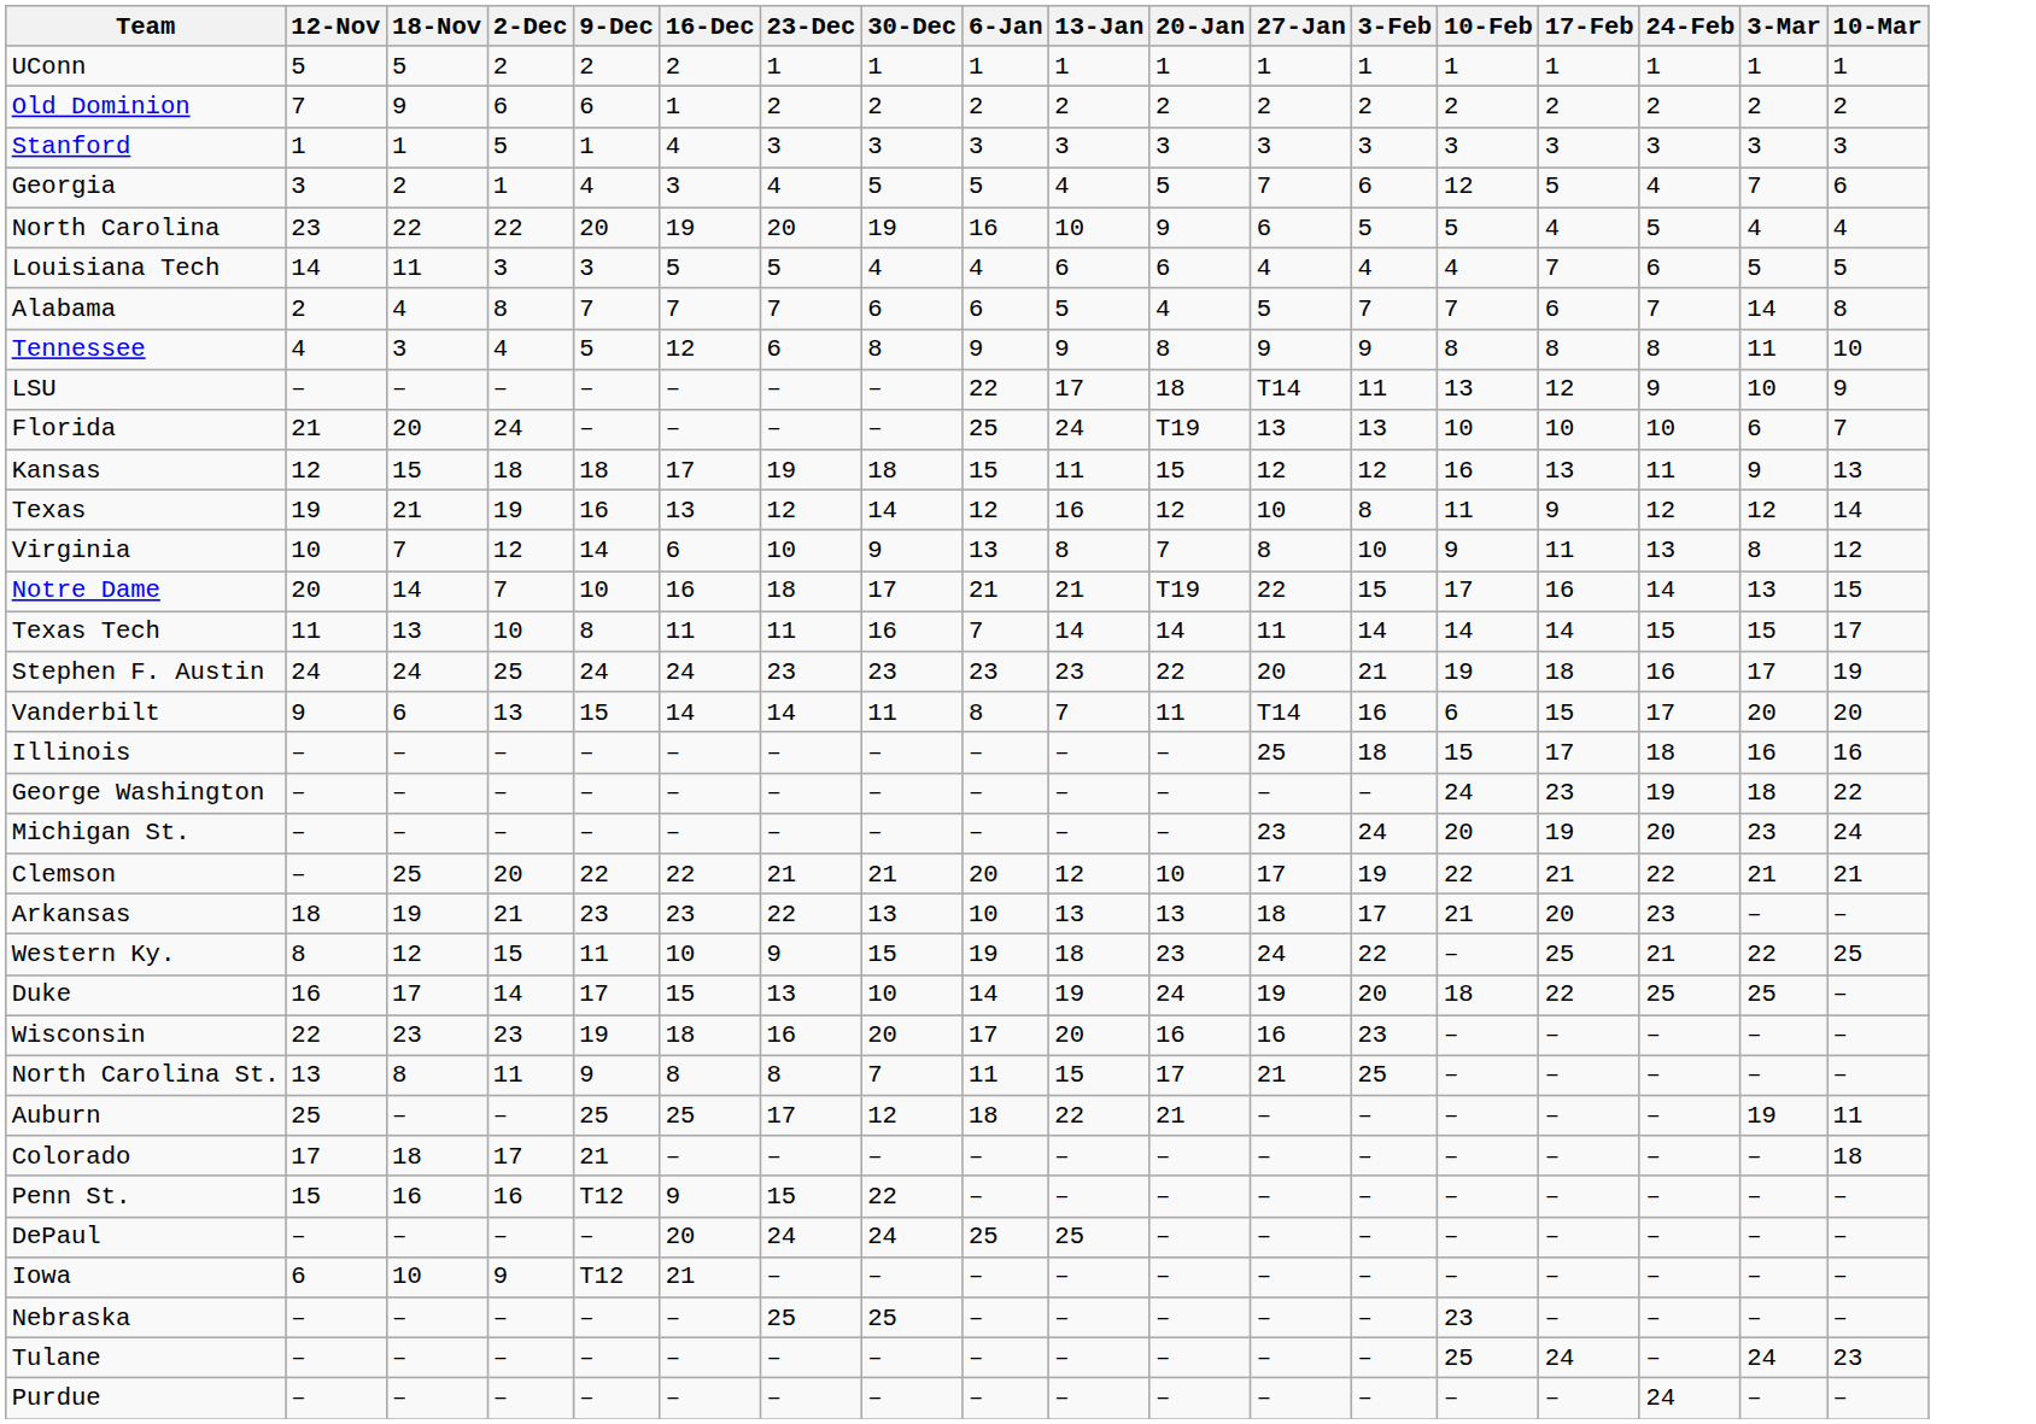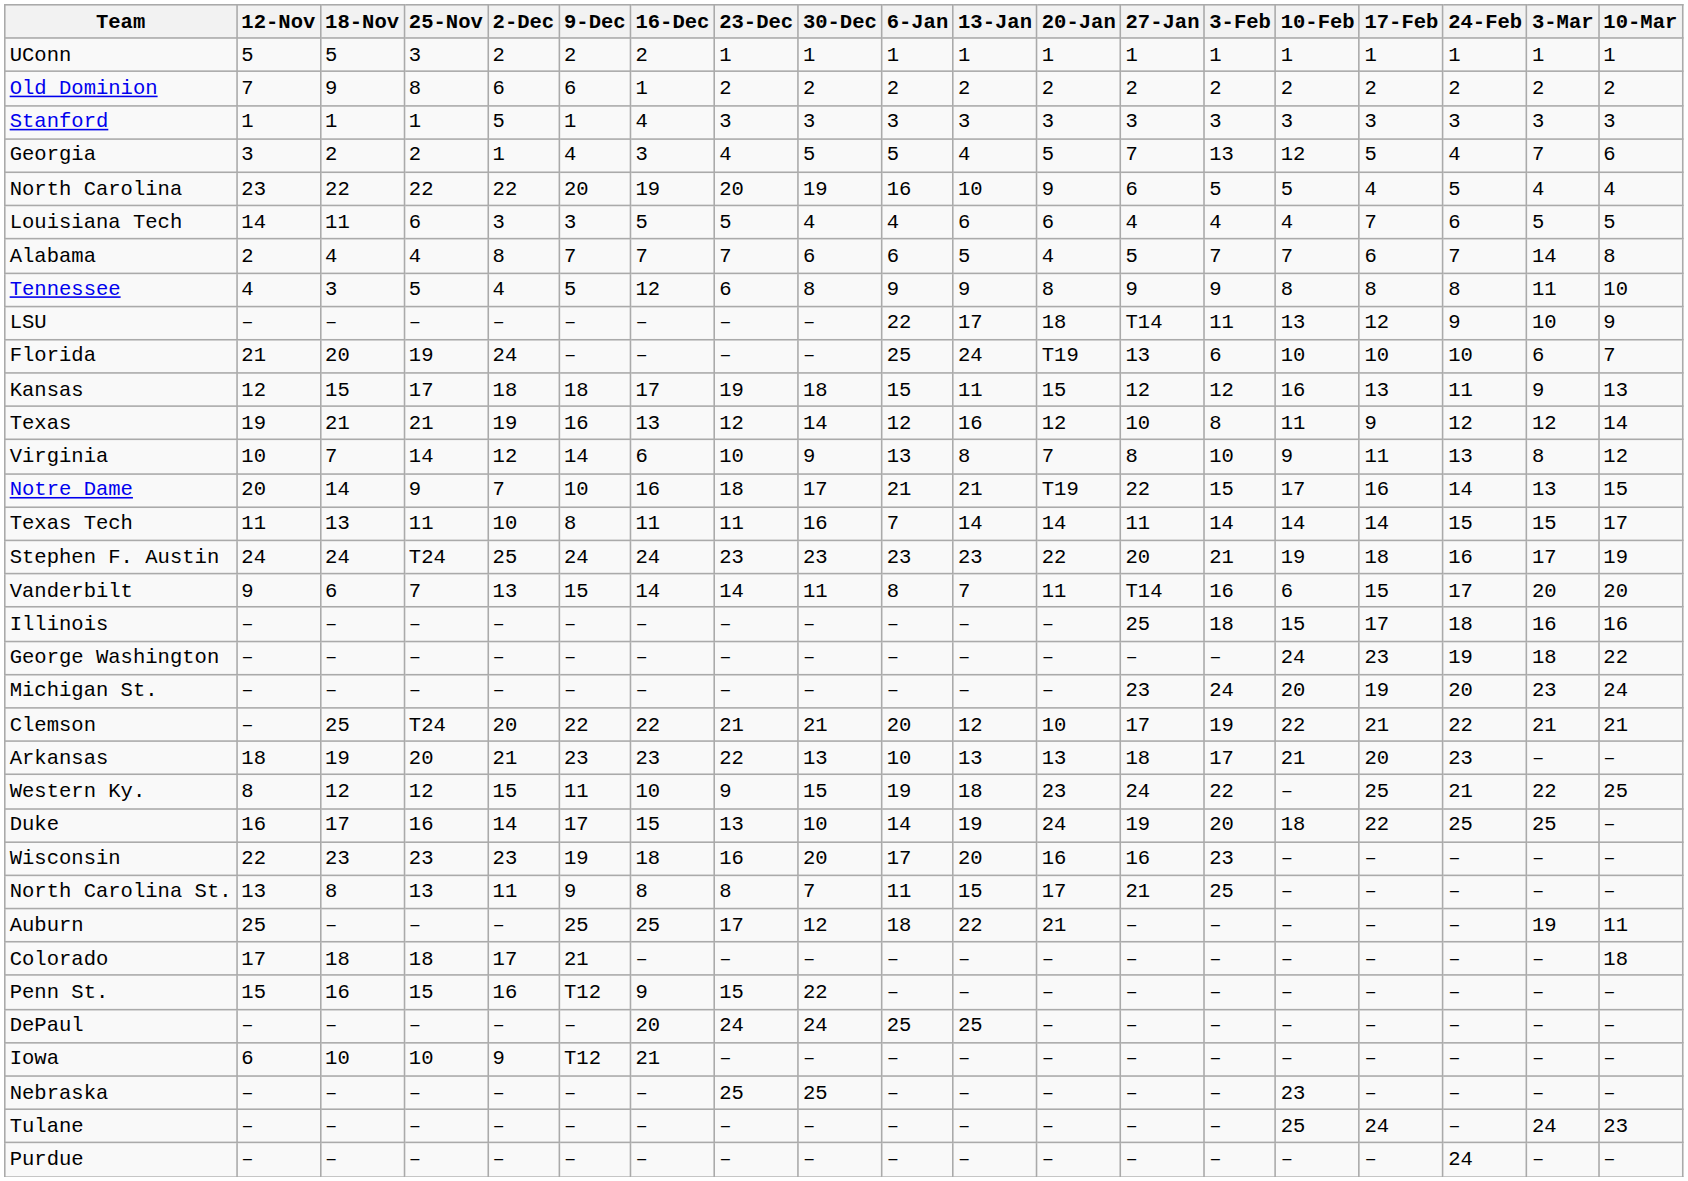+ column: 25-Nov | 3 | 8 | 1 | 2 | 22 | 6 | 4 | 5 | – | 19 | 17 | 21 | 14 | 9 | 11 | T24 | 7 | – | – | – | T24 | 20 | 12 | 16 | 23 | 13 | – | 18 | 15 | – | 10 | – | – | –
Georgia | 3-Feb: 6 -> 13
Florida | 3-Feb: 13 -> 6
